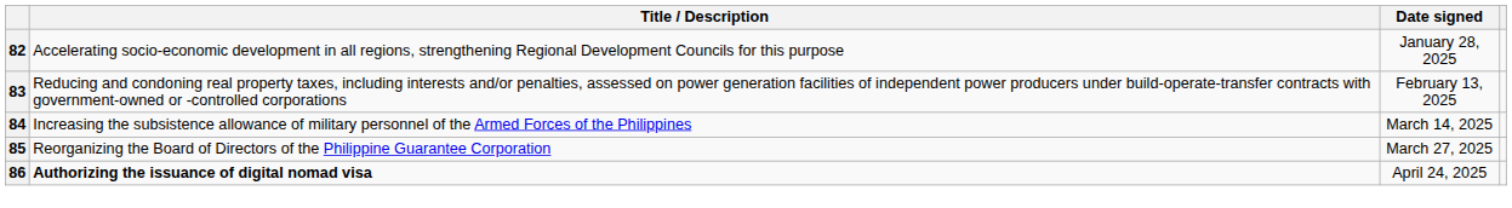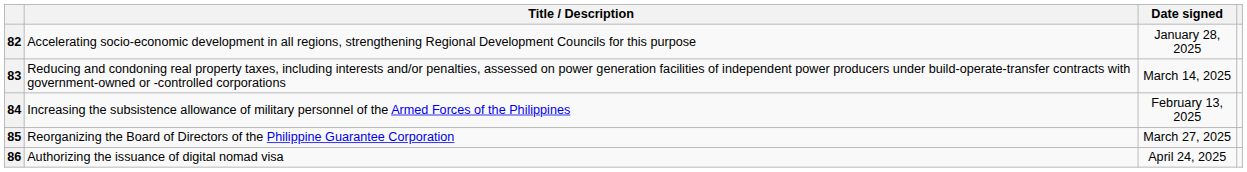83 | Date signed: February 13, 2025 -> March 14, 2025
84 | Date signed: March 14, 2025 -> February 13, 2025
86 | Title / Description: bold -> normal
